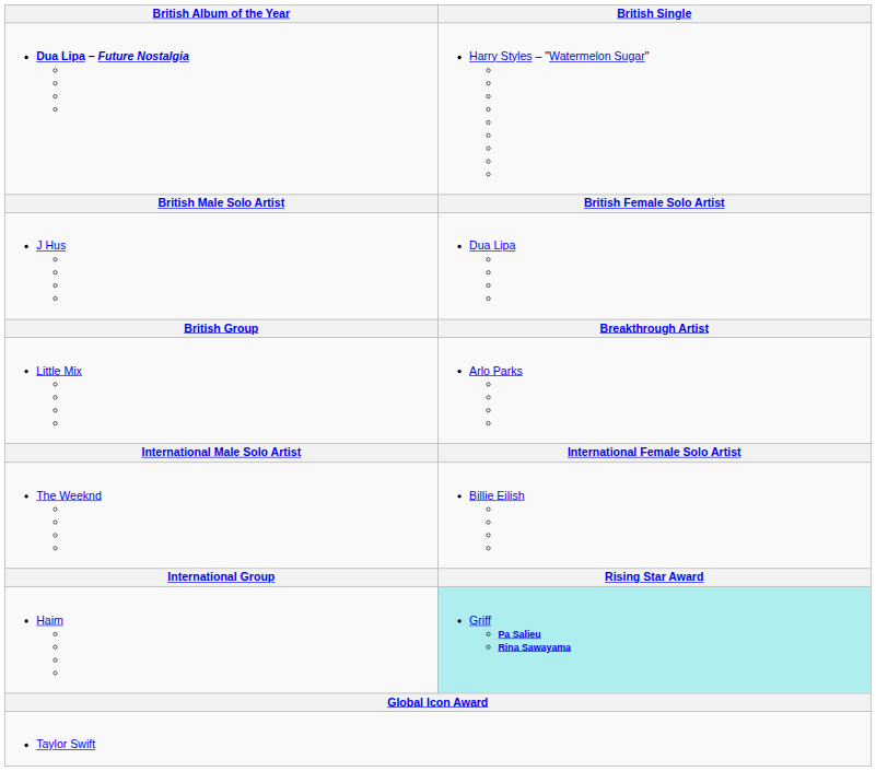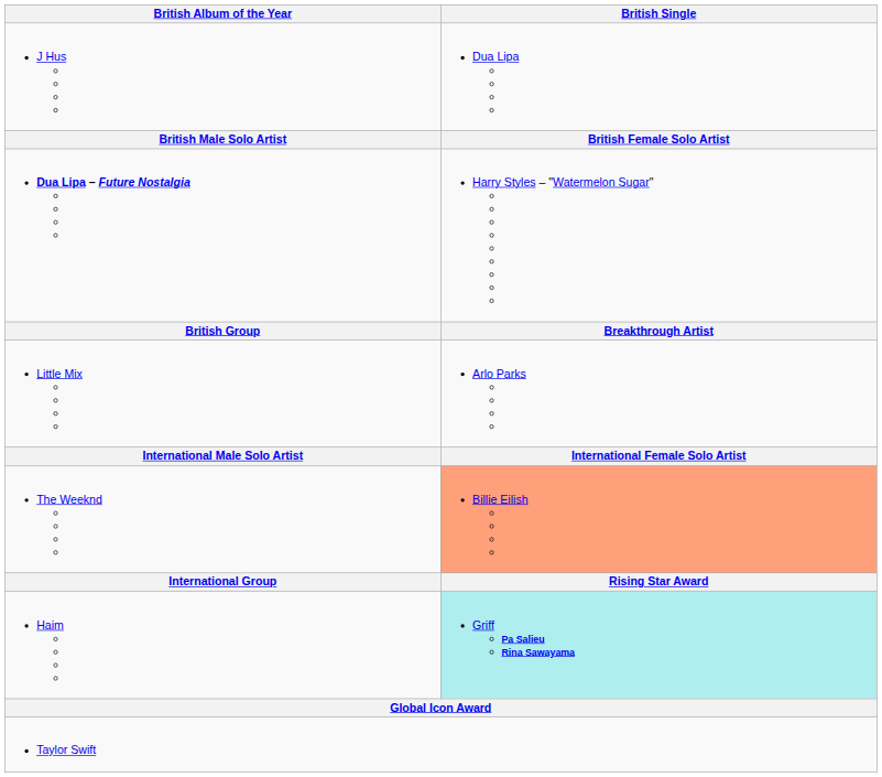rows swapped: Dua Lipa – Future Nostalgia <-> J Hus
The Weeknd | British Single: no background -> lightsalmon background
